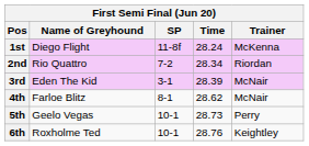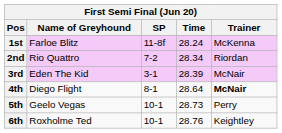1st | Name of Greyhound: Diego Flight -> Farloe Blitz
4th | Name of Greyhound: Farloe Blitz -> Diego Flight
4th | Time: 28.62 -> 28.64
4th | Trainer: normal -> bold
